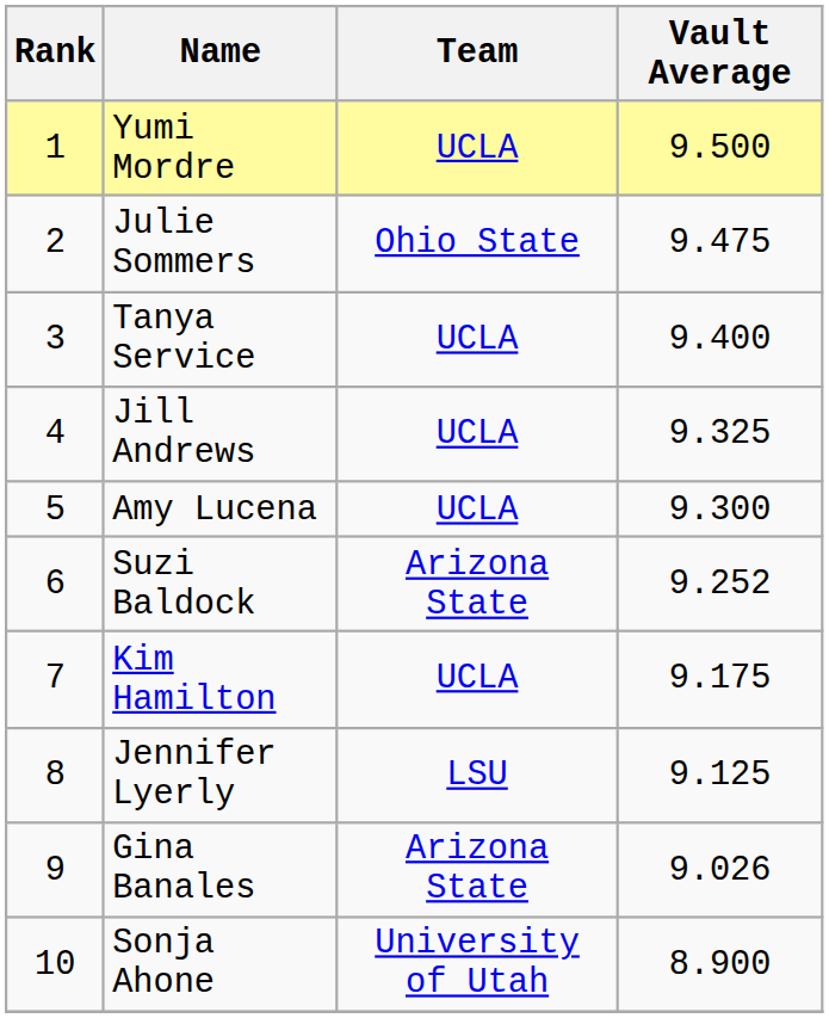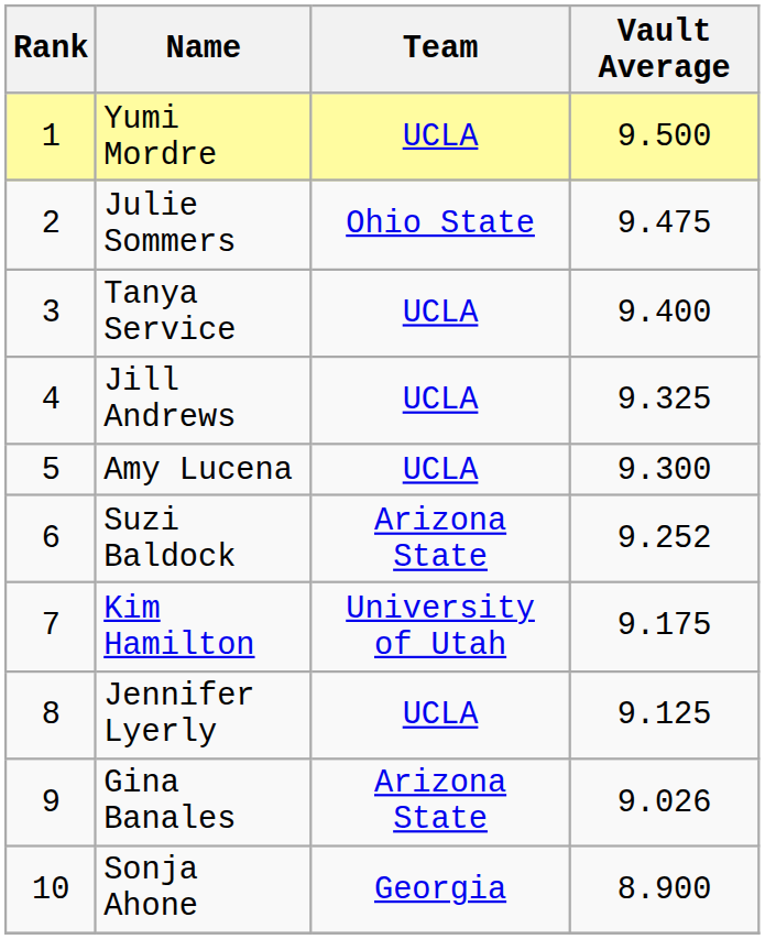Kim Hamilton | Team: UCLA -> University of Utah
Jennifer Lyerly | Team: LSU -> UCLA
Sonja Ahone | Team: University of Utah -> Georgia
